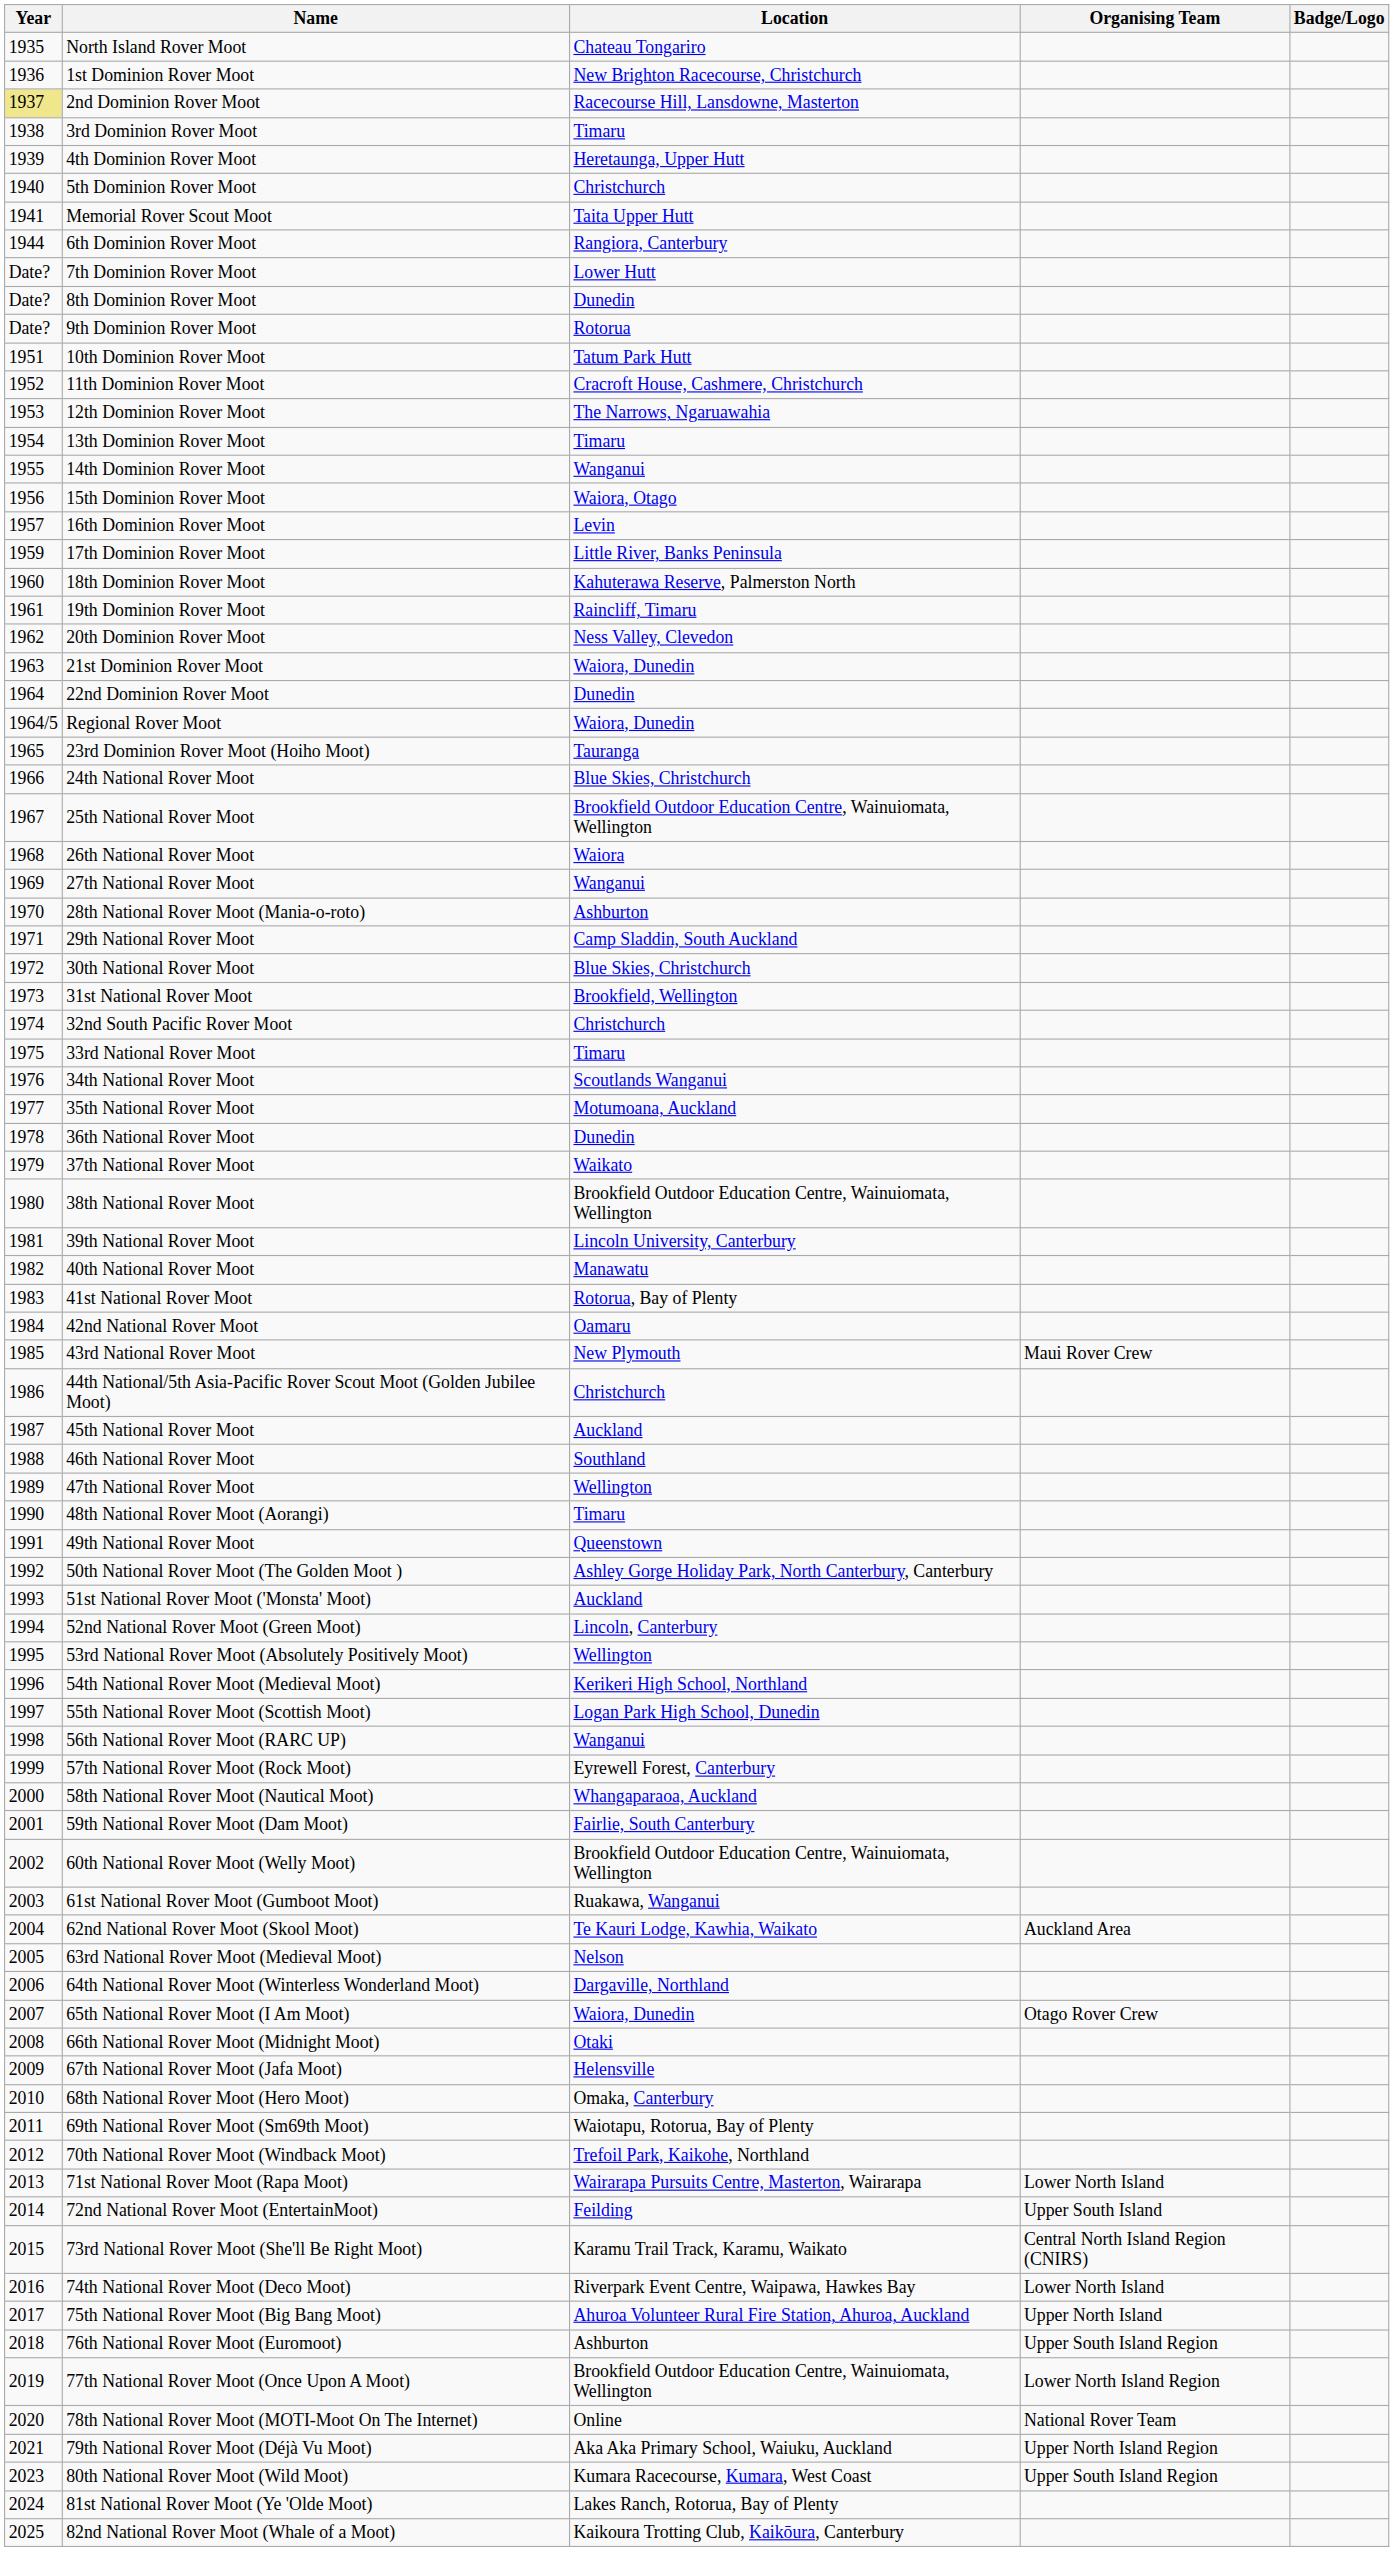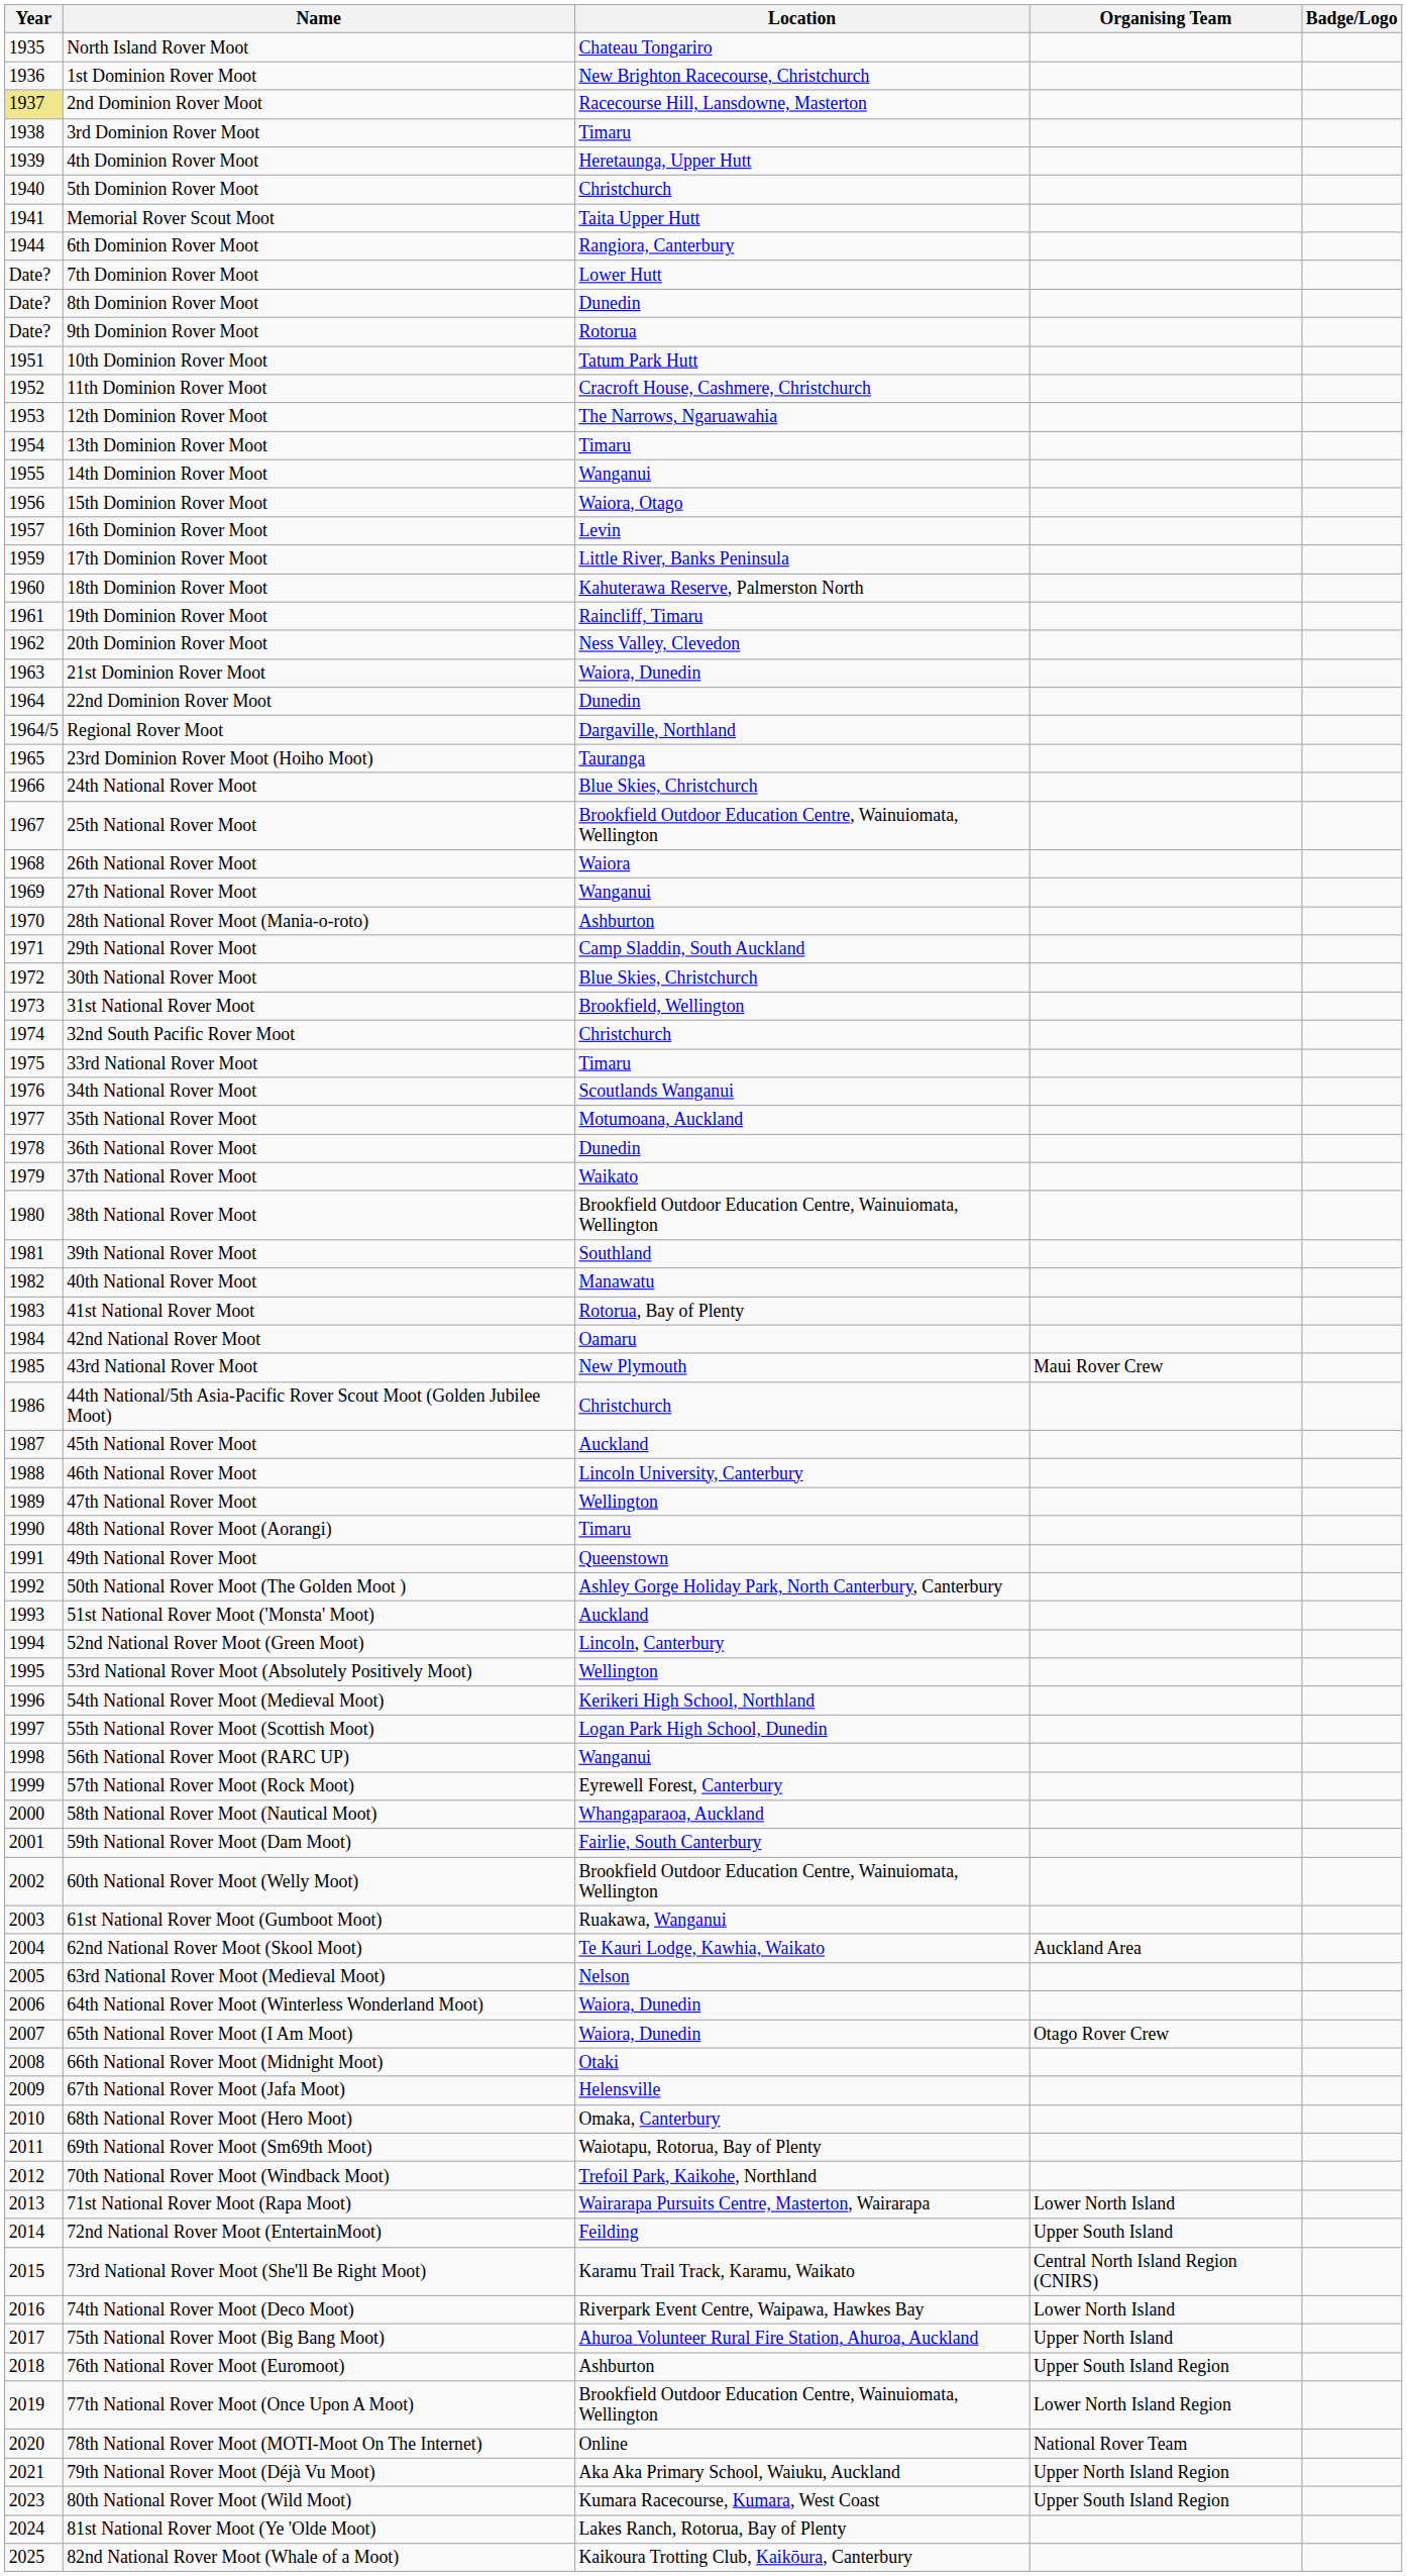Regional Rover Moot | Location: Waiora, Dunedin -> Dargaville, Northland
39th National Rover Moot | Location: Lincoln University, Canterbury -> Southland
46th National Rover Moot | Location: Southland -> Lincoln University, Canterbury
64th National Rover Moot (Winterless Wonderland Moot) | Location: Dargaville, Northland -> Waiora, Dunedin
